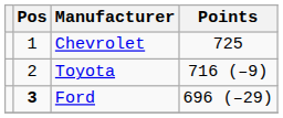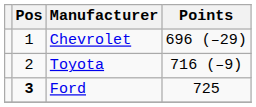Chevrolet | Points: 725 -> 696 (–29)
Ford | Points: 696 (–29) -> 725
